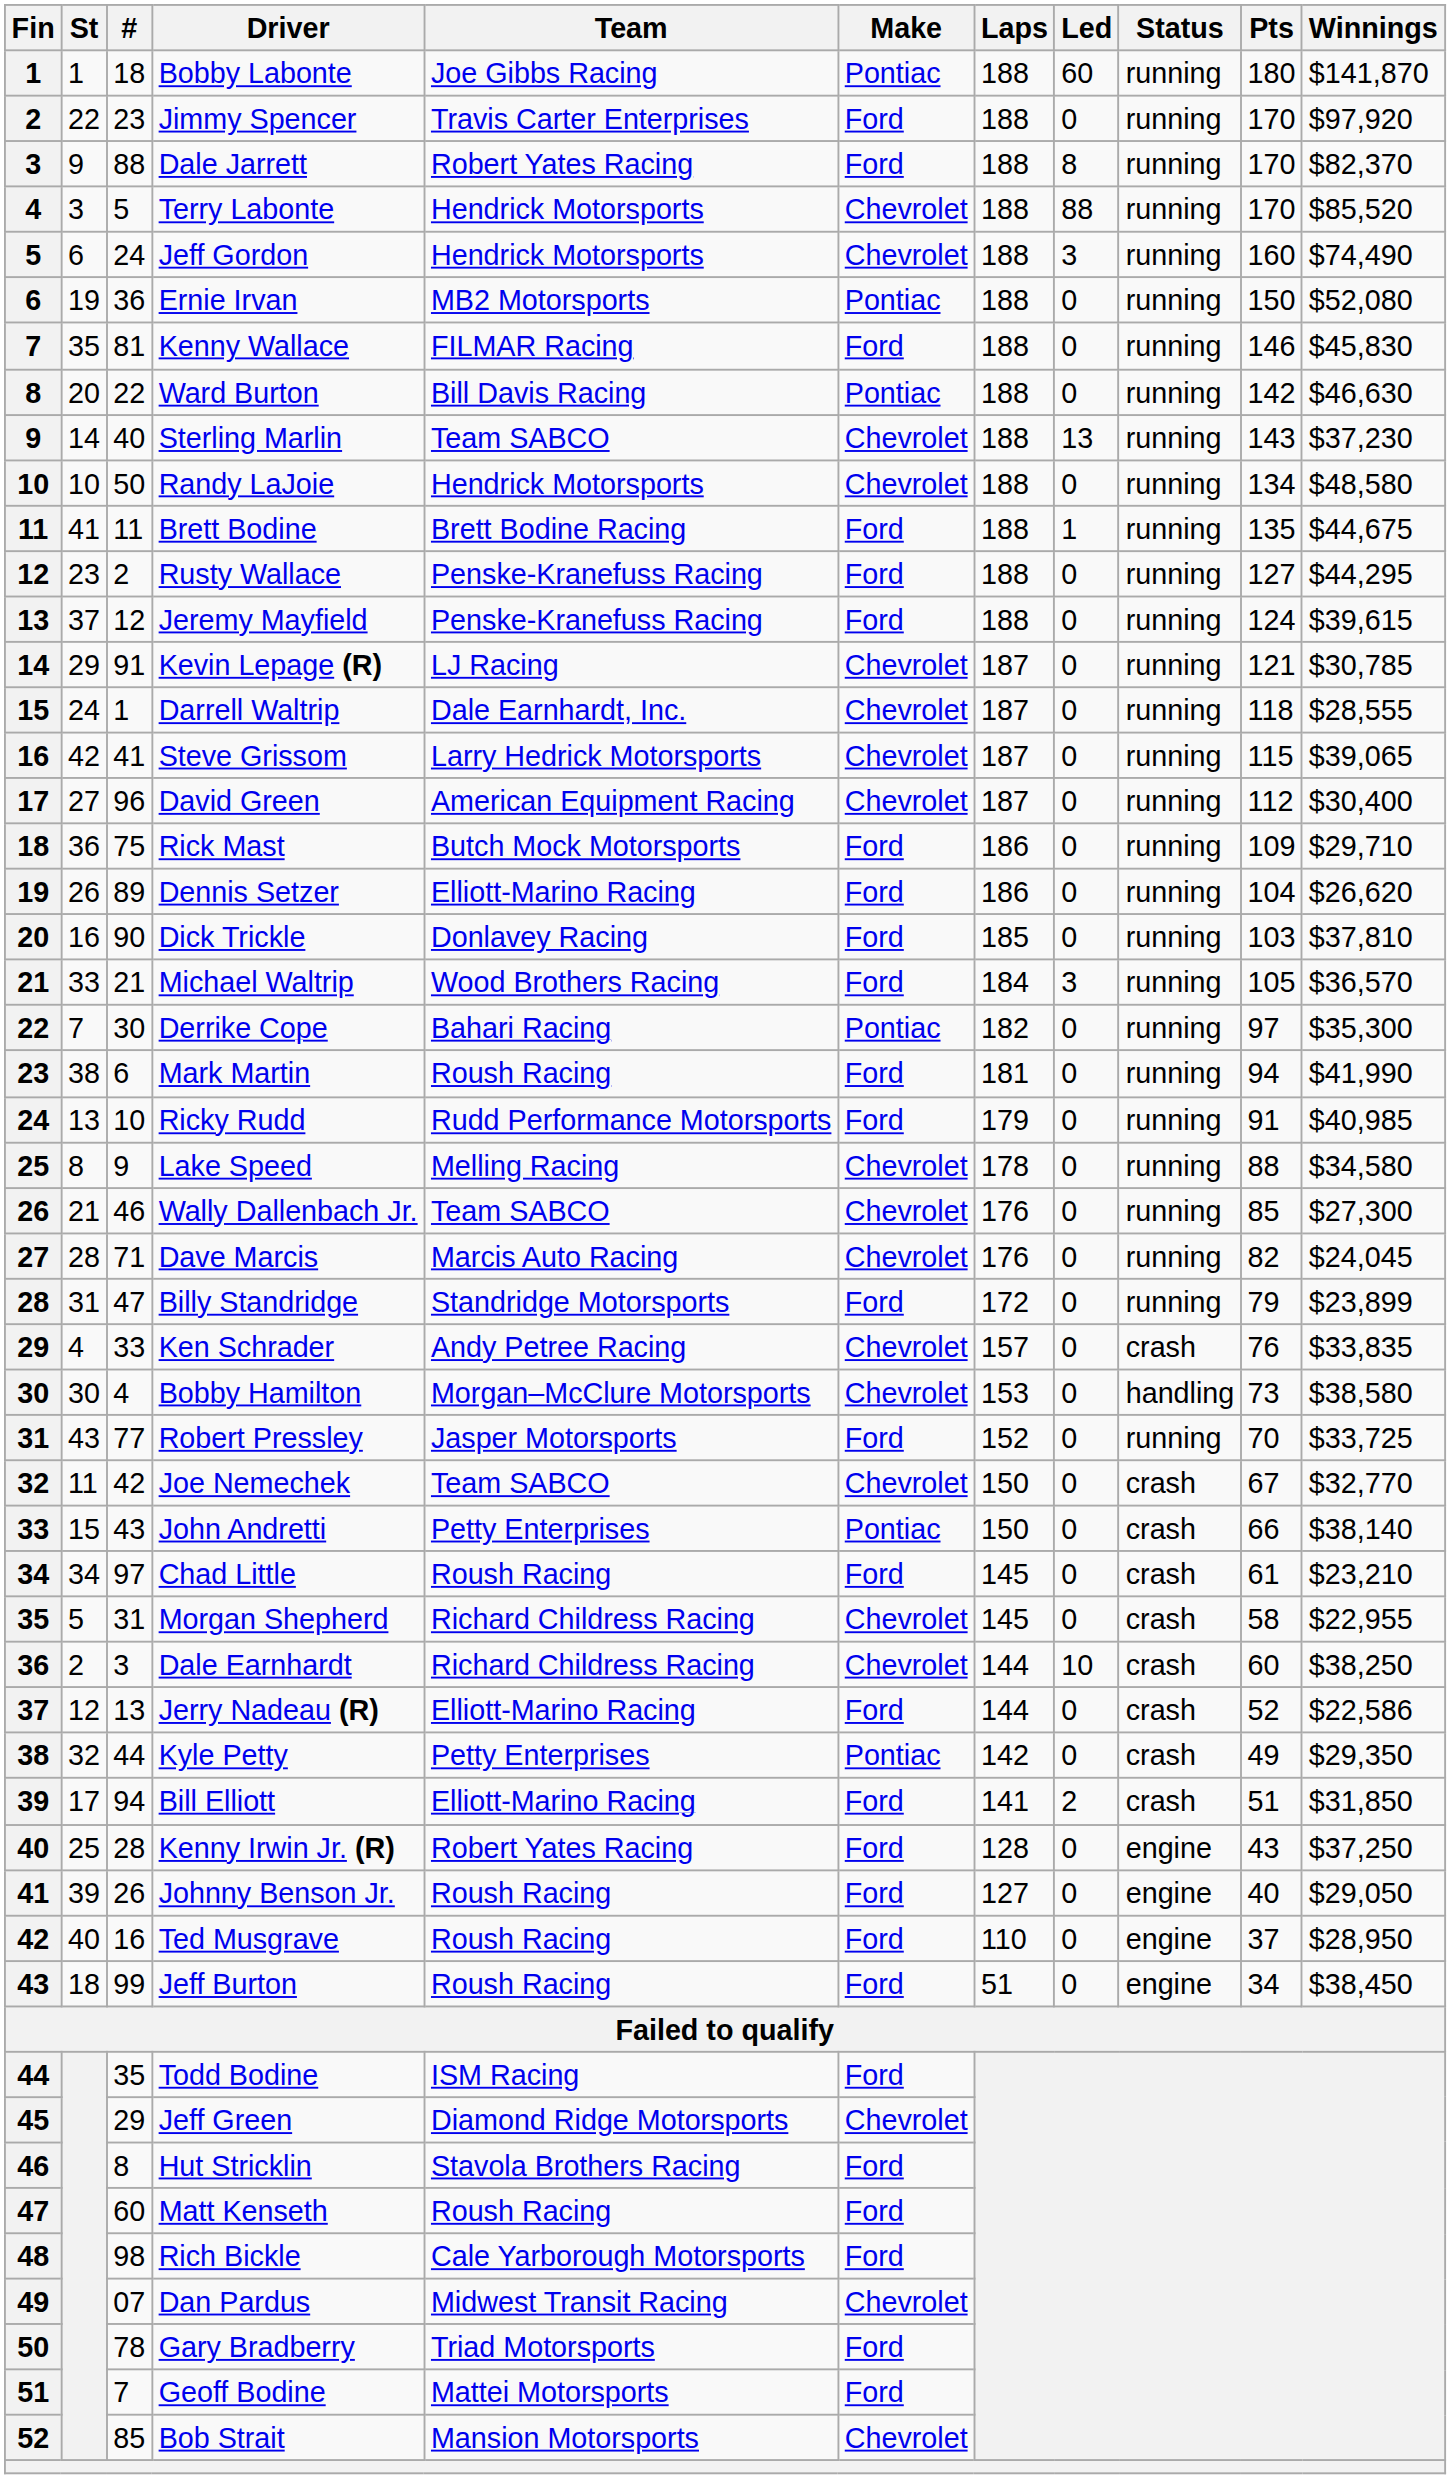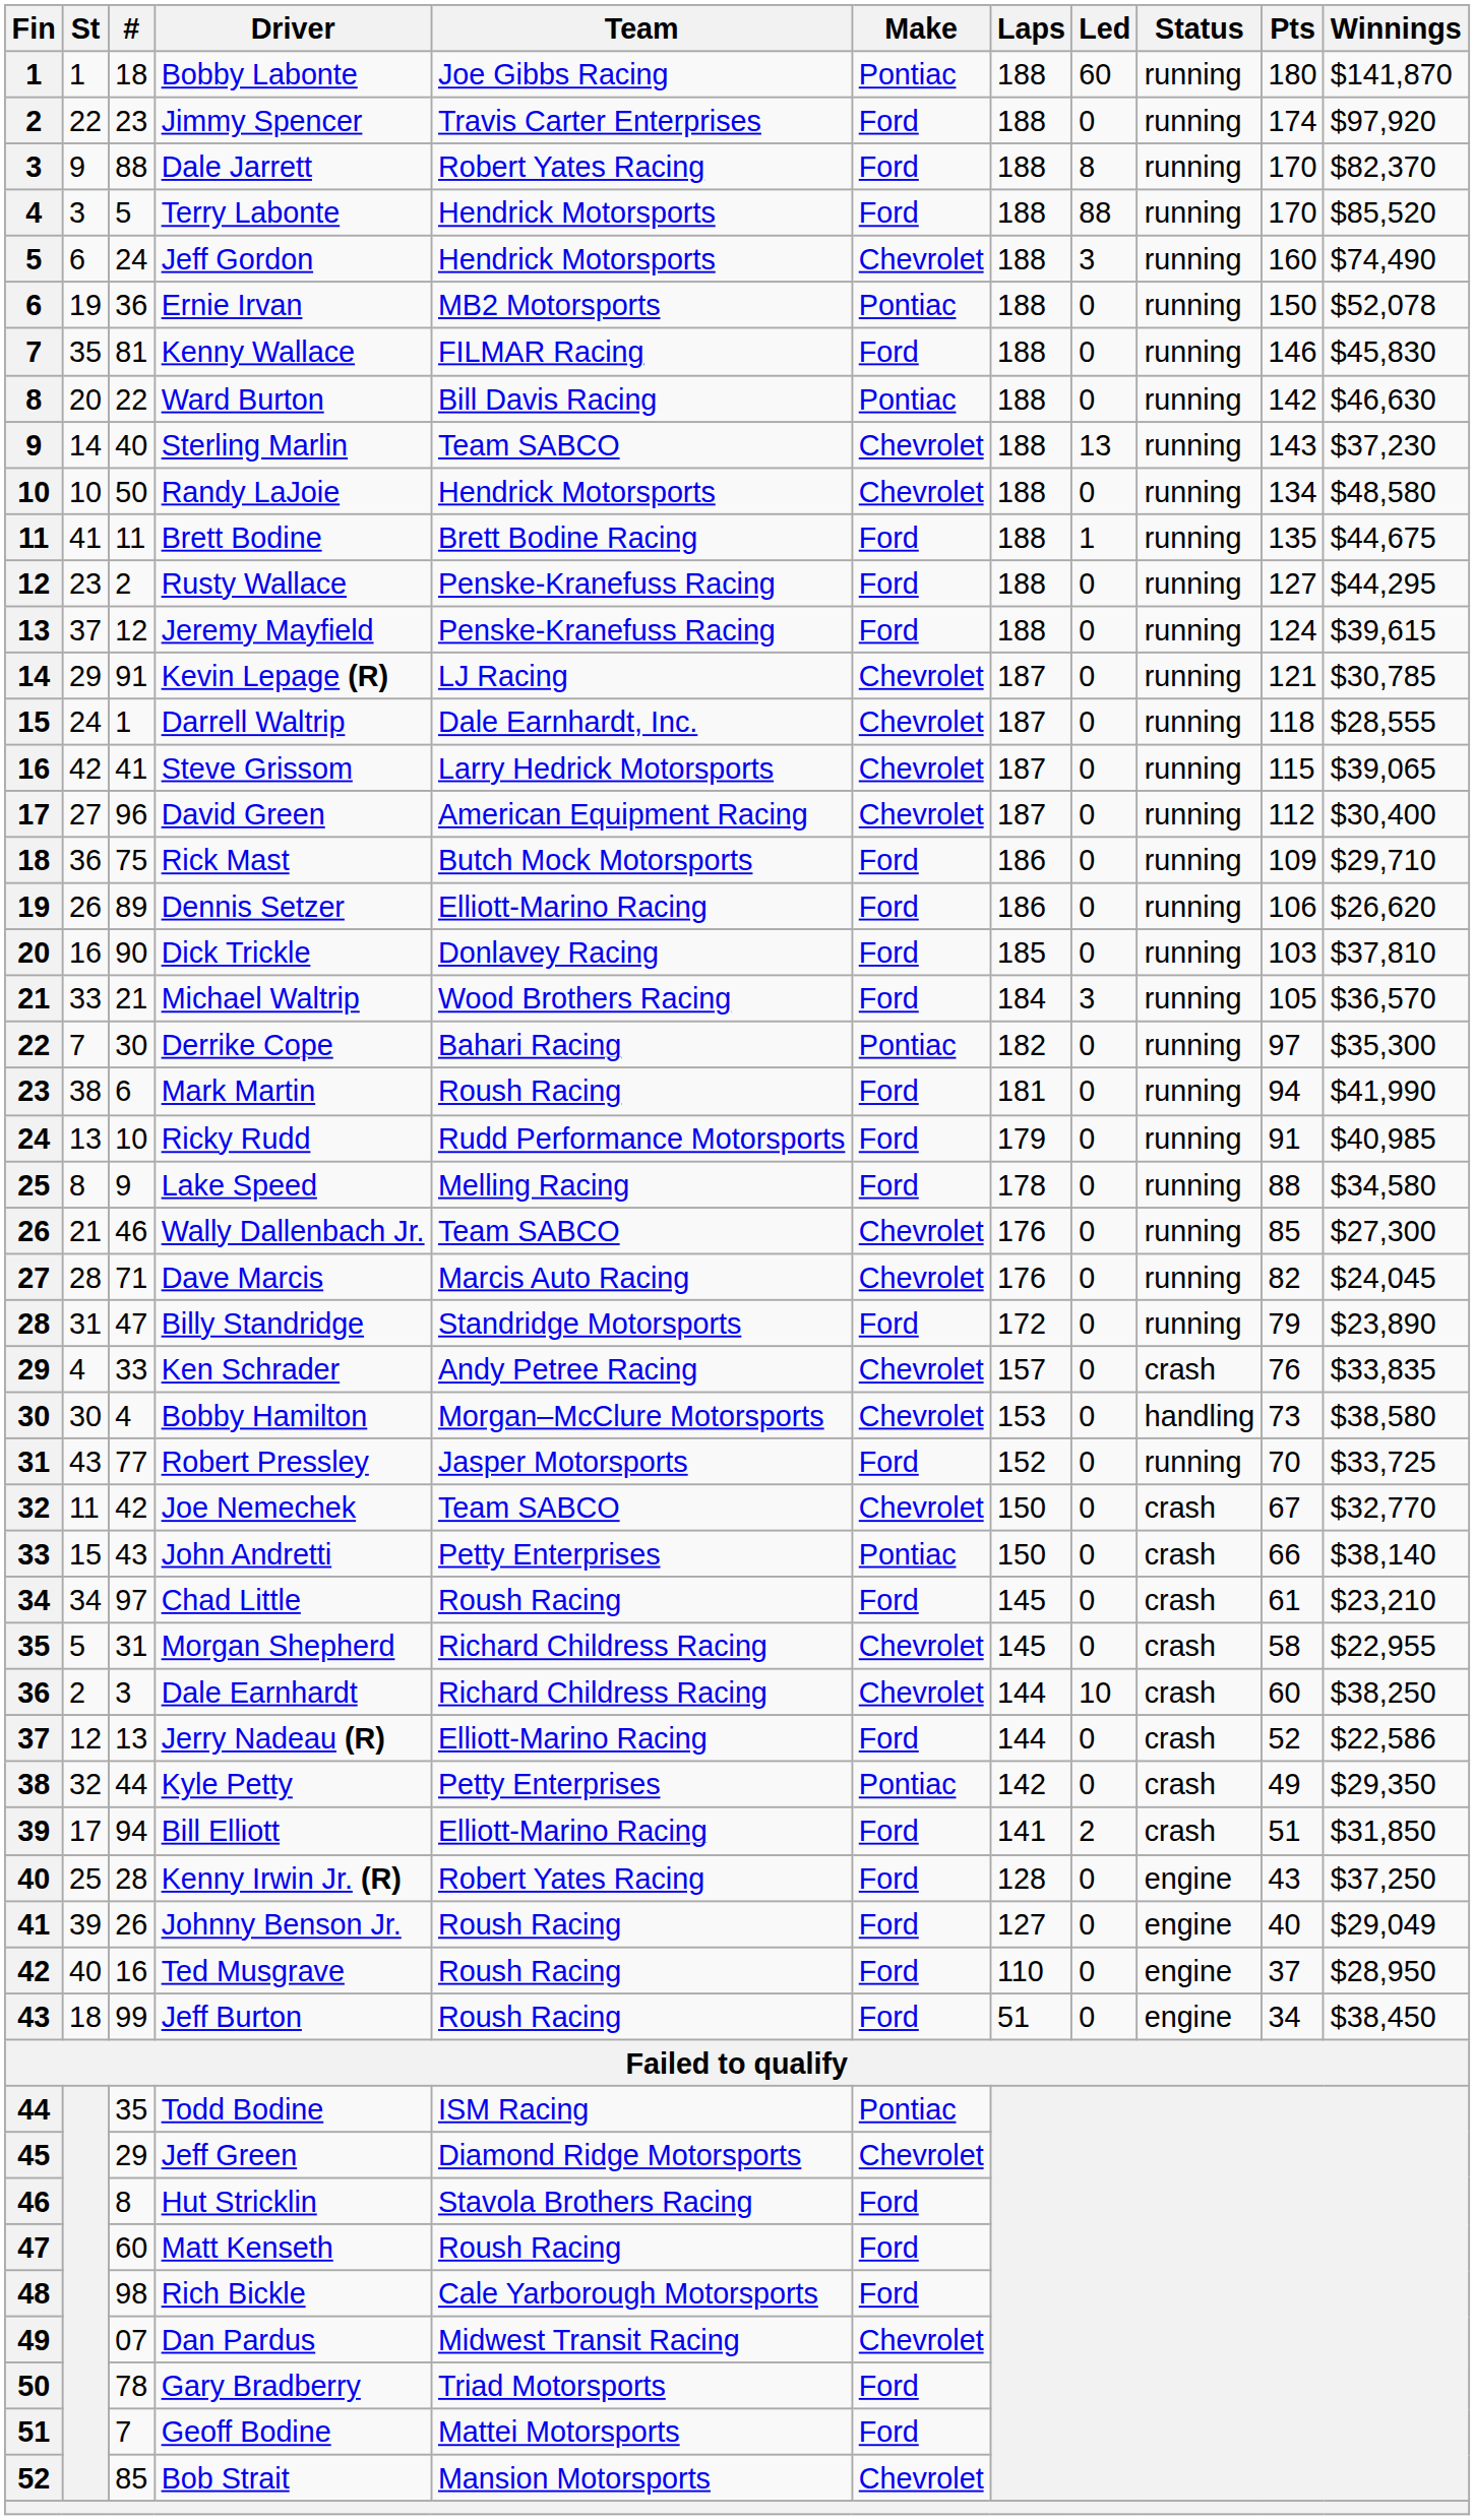Jimmy Spencer | Pts: 170 -> 174
Terry Labonte | Make: Chevrolet -> Ford
Ernie Irvan | Winnings: $52,080 -> $52,078
Dennis Setzer | Pts: 104 -> 106
Lake Speed | Make: Chevrolet -> Ford
Billy Standridge | Winnings: $23,899 -> $23,890
Johnny Benson Jr. | Winnings: $29,050 -> $29,049
Todd Bodine | Make: Ford -> Pontiac
